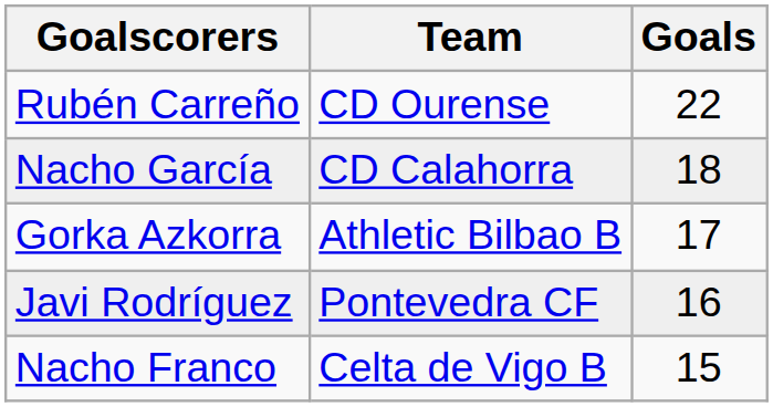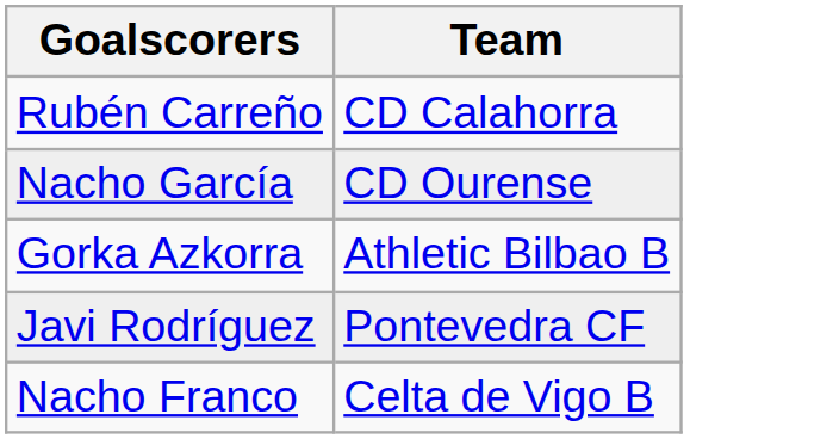- column: Goals | 22 | 18 | 17 | 16 | 15
Rubén Carreño | Team: CD Ourense -> CD Calahorra
Nacho García | Team: CD Calahorra -> CD Ourense
